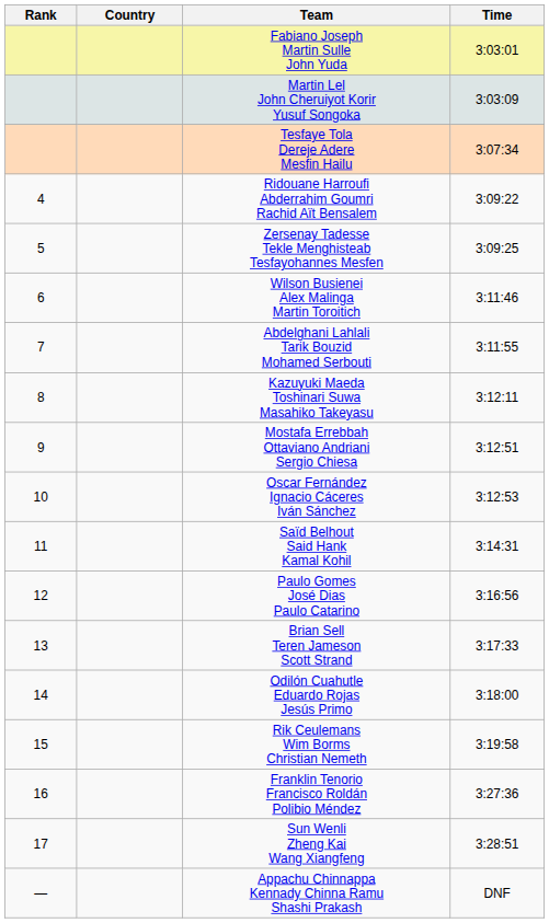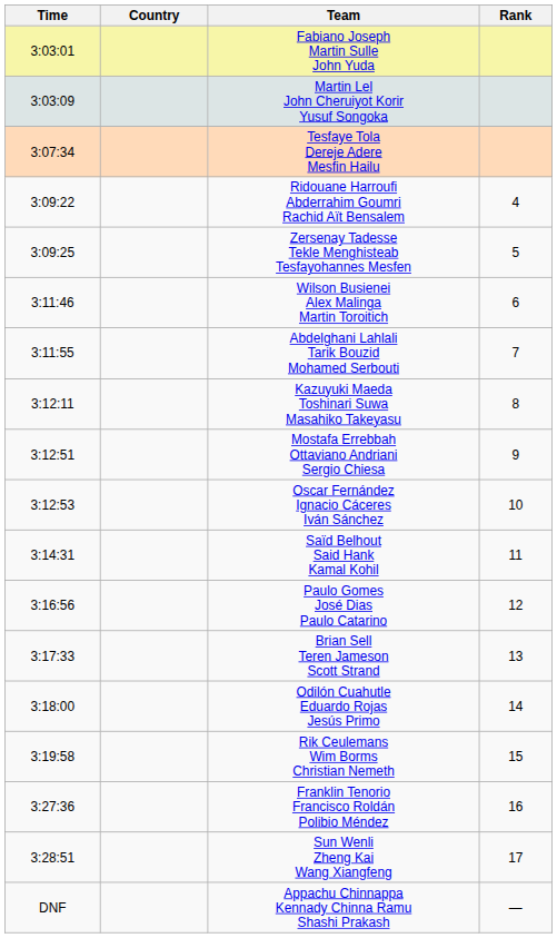columns swapped: Rank <-> Time
